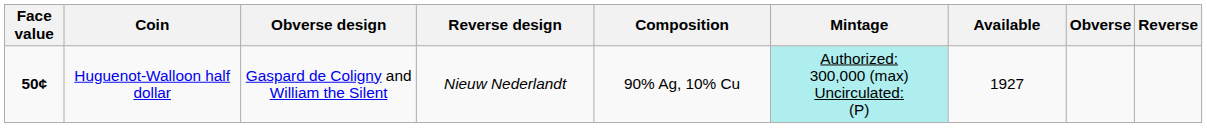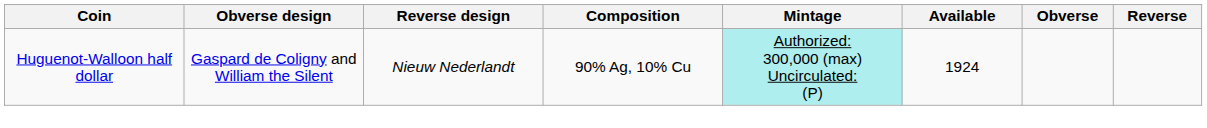- column: Face value | 50¢
Huguenot-Walloon half dollar | Available: 1927 -> 1924
